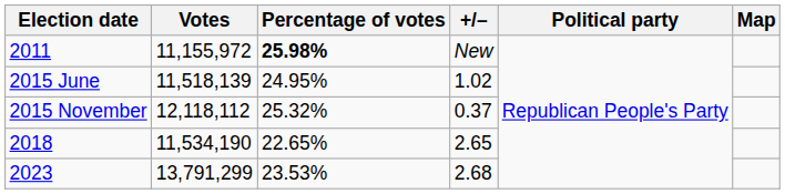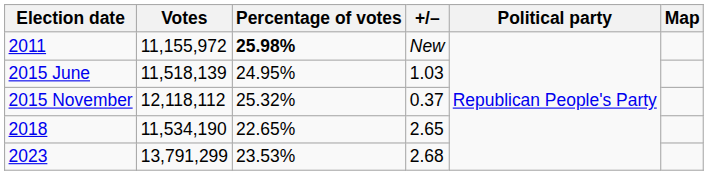2015 June | +/–: 1.02 -> 1.03
